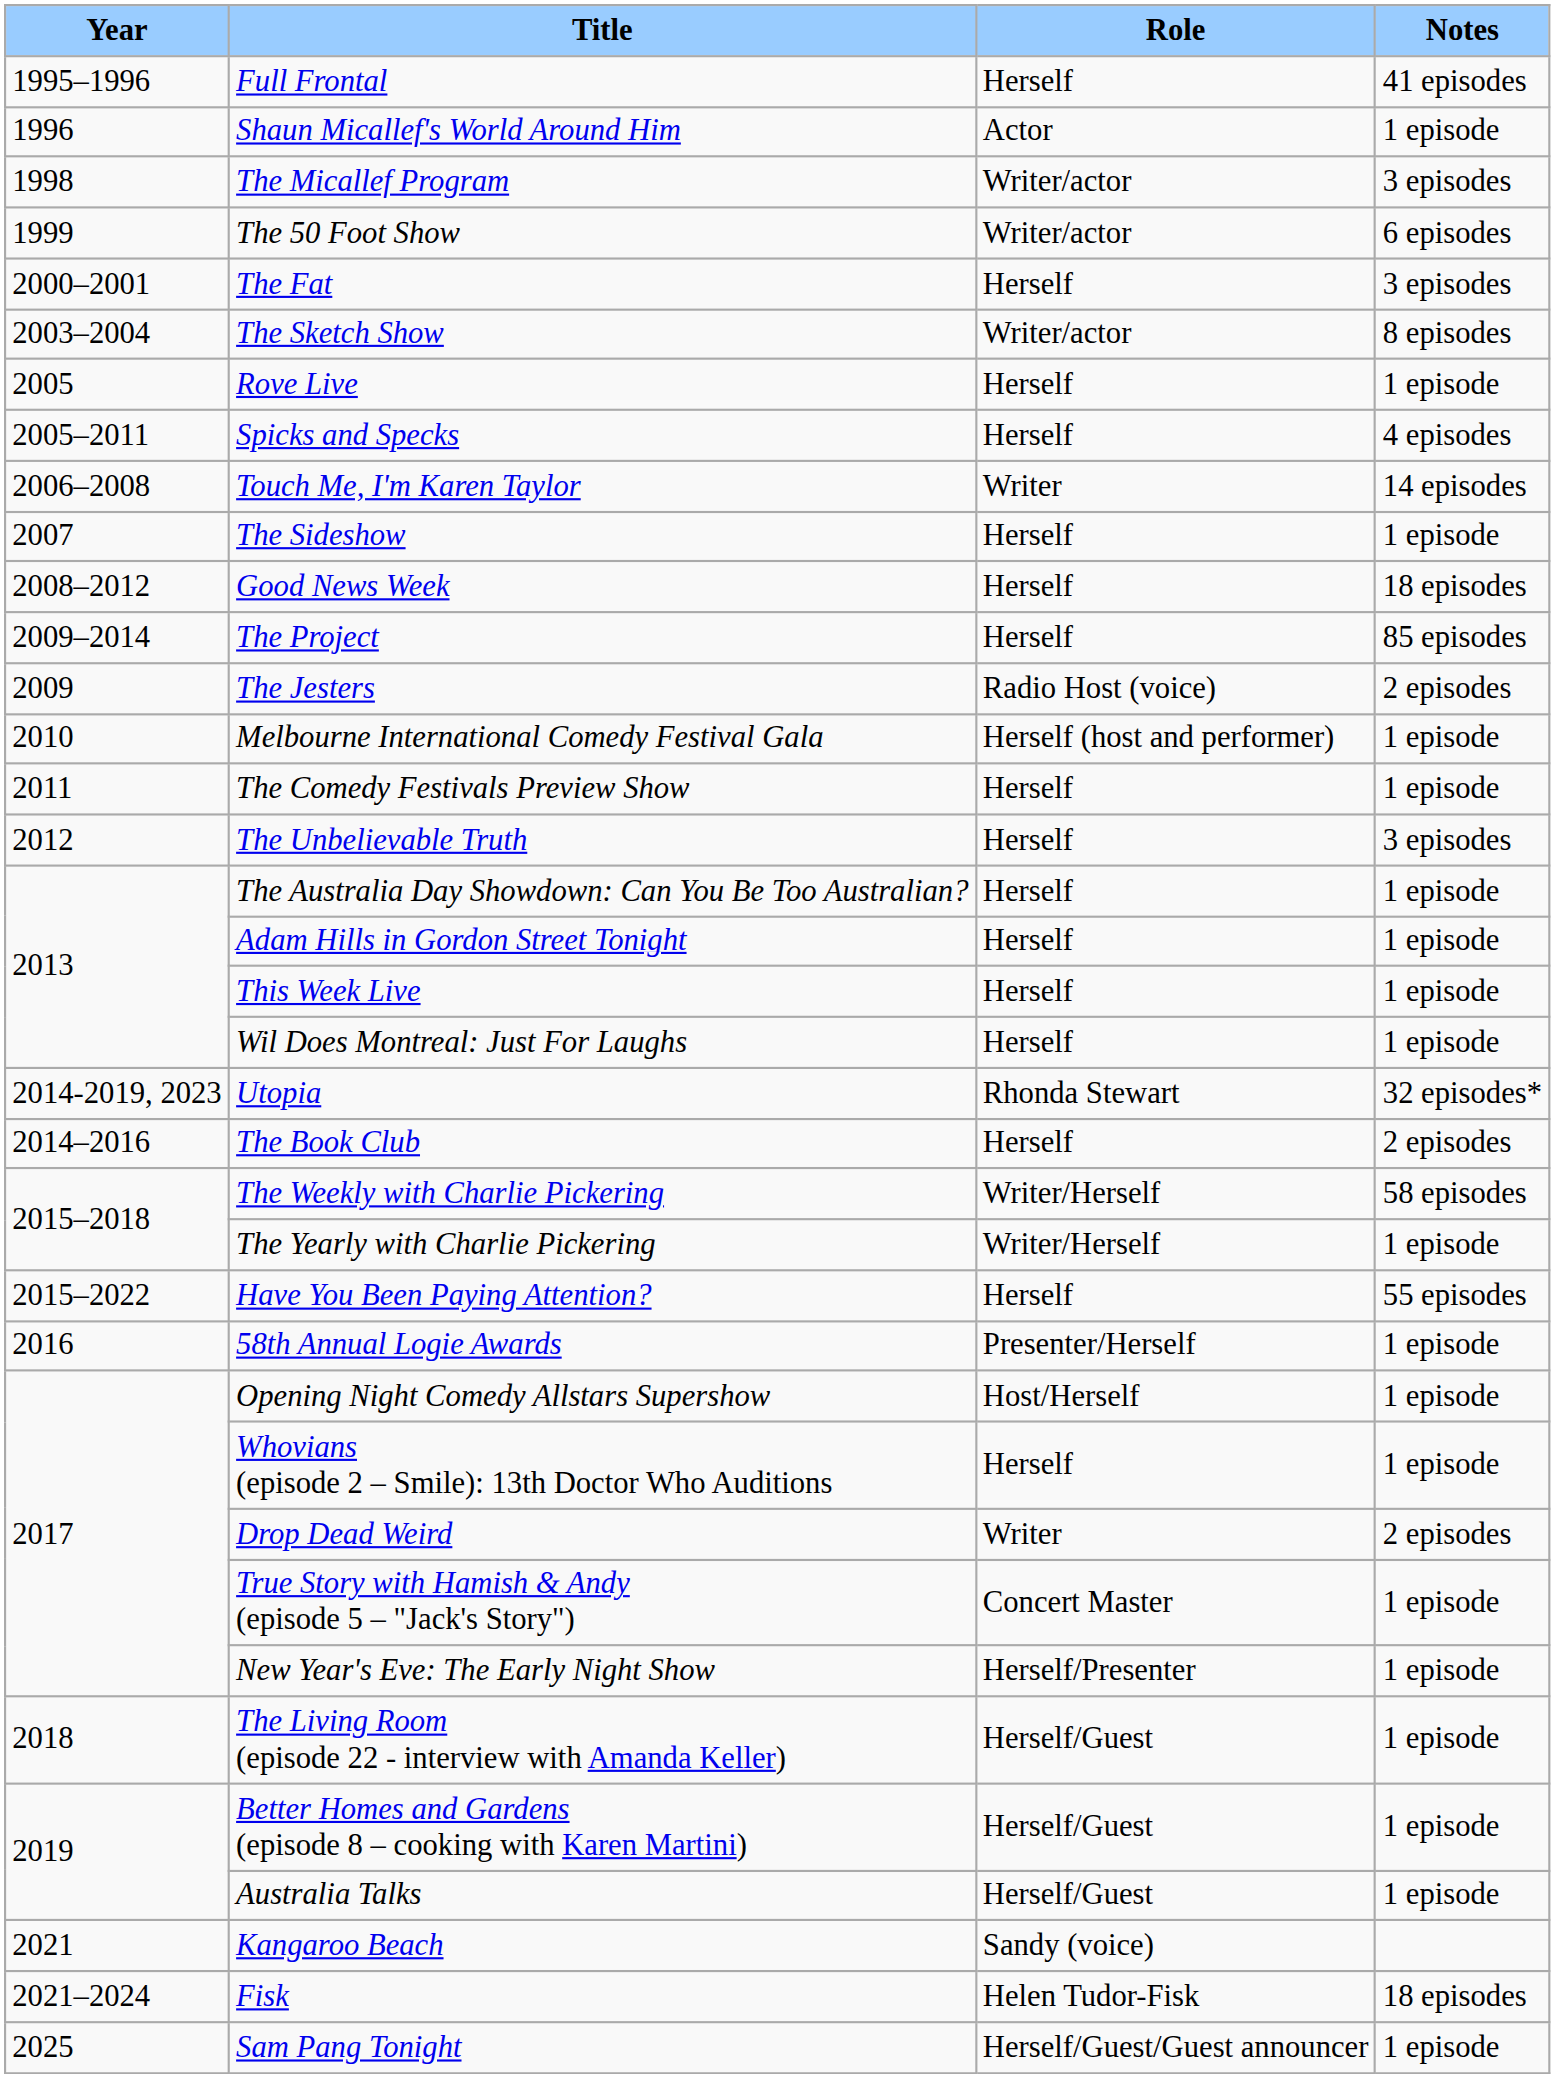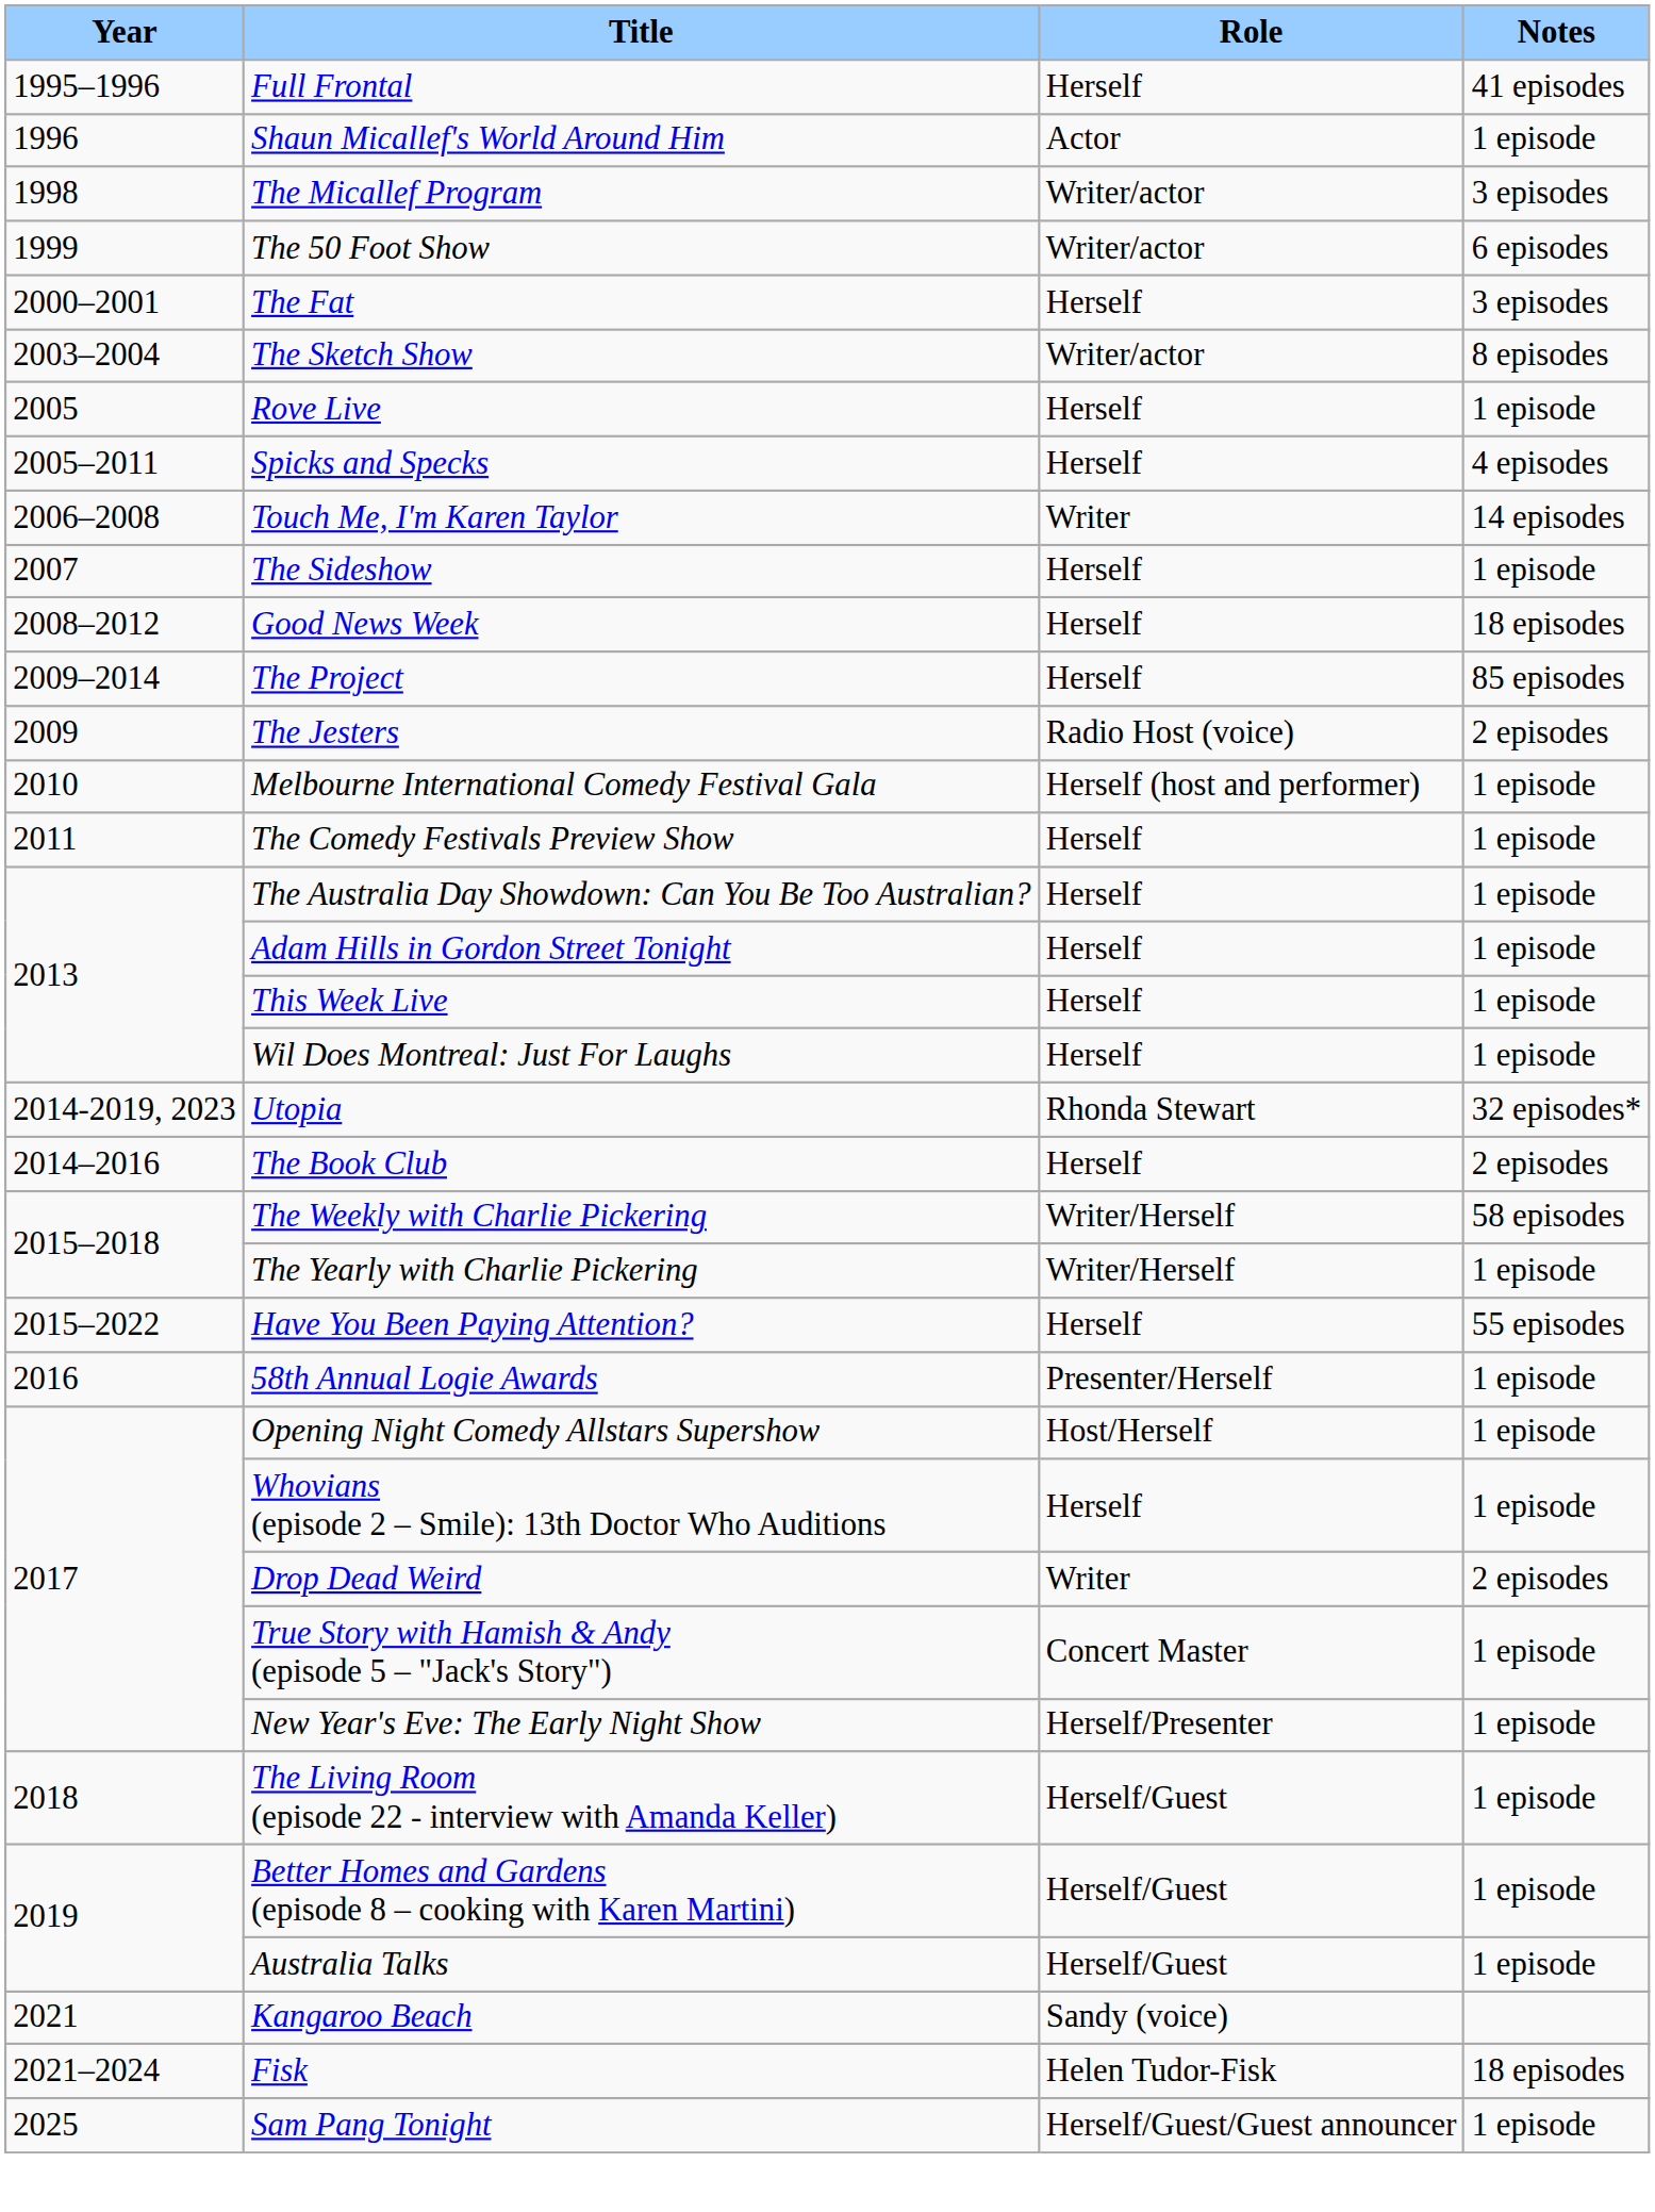- row: 2012 | The Unbelievable Truth | Herself | 3 episodes
